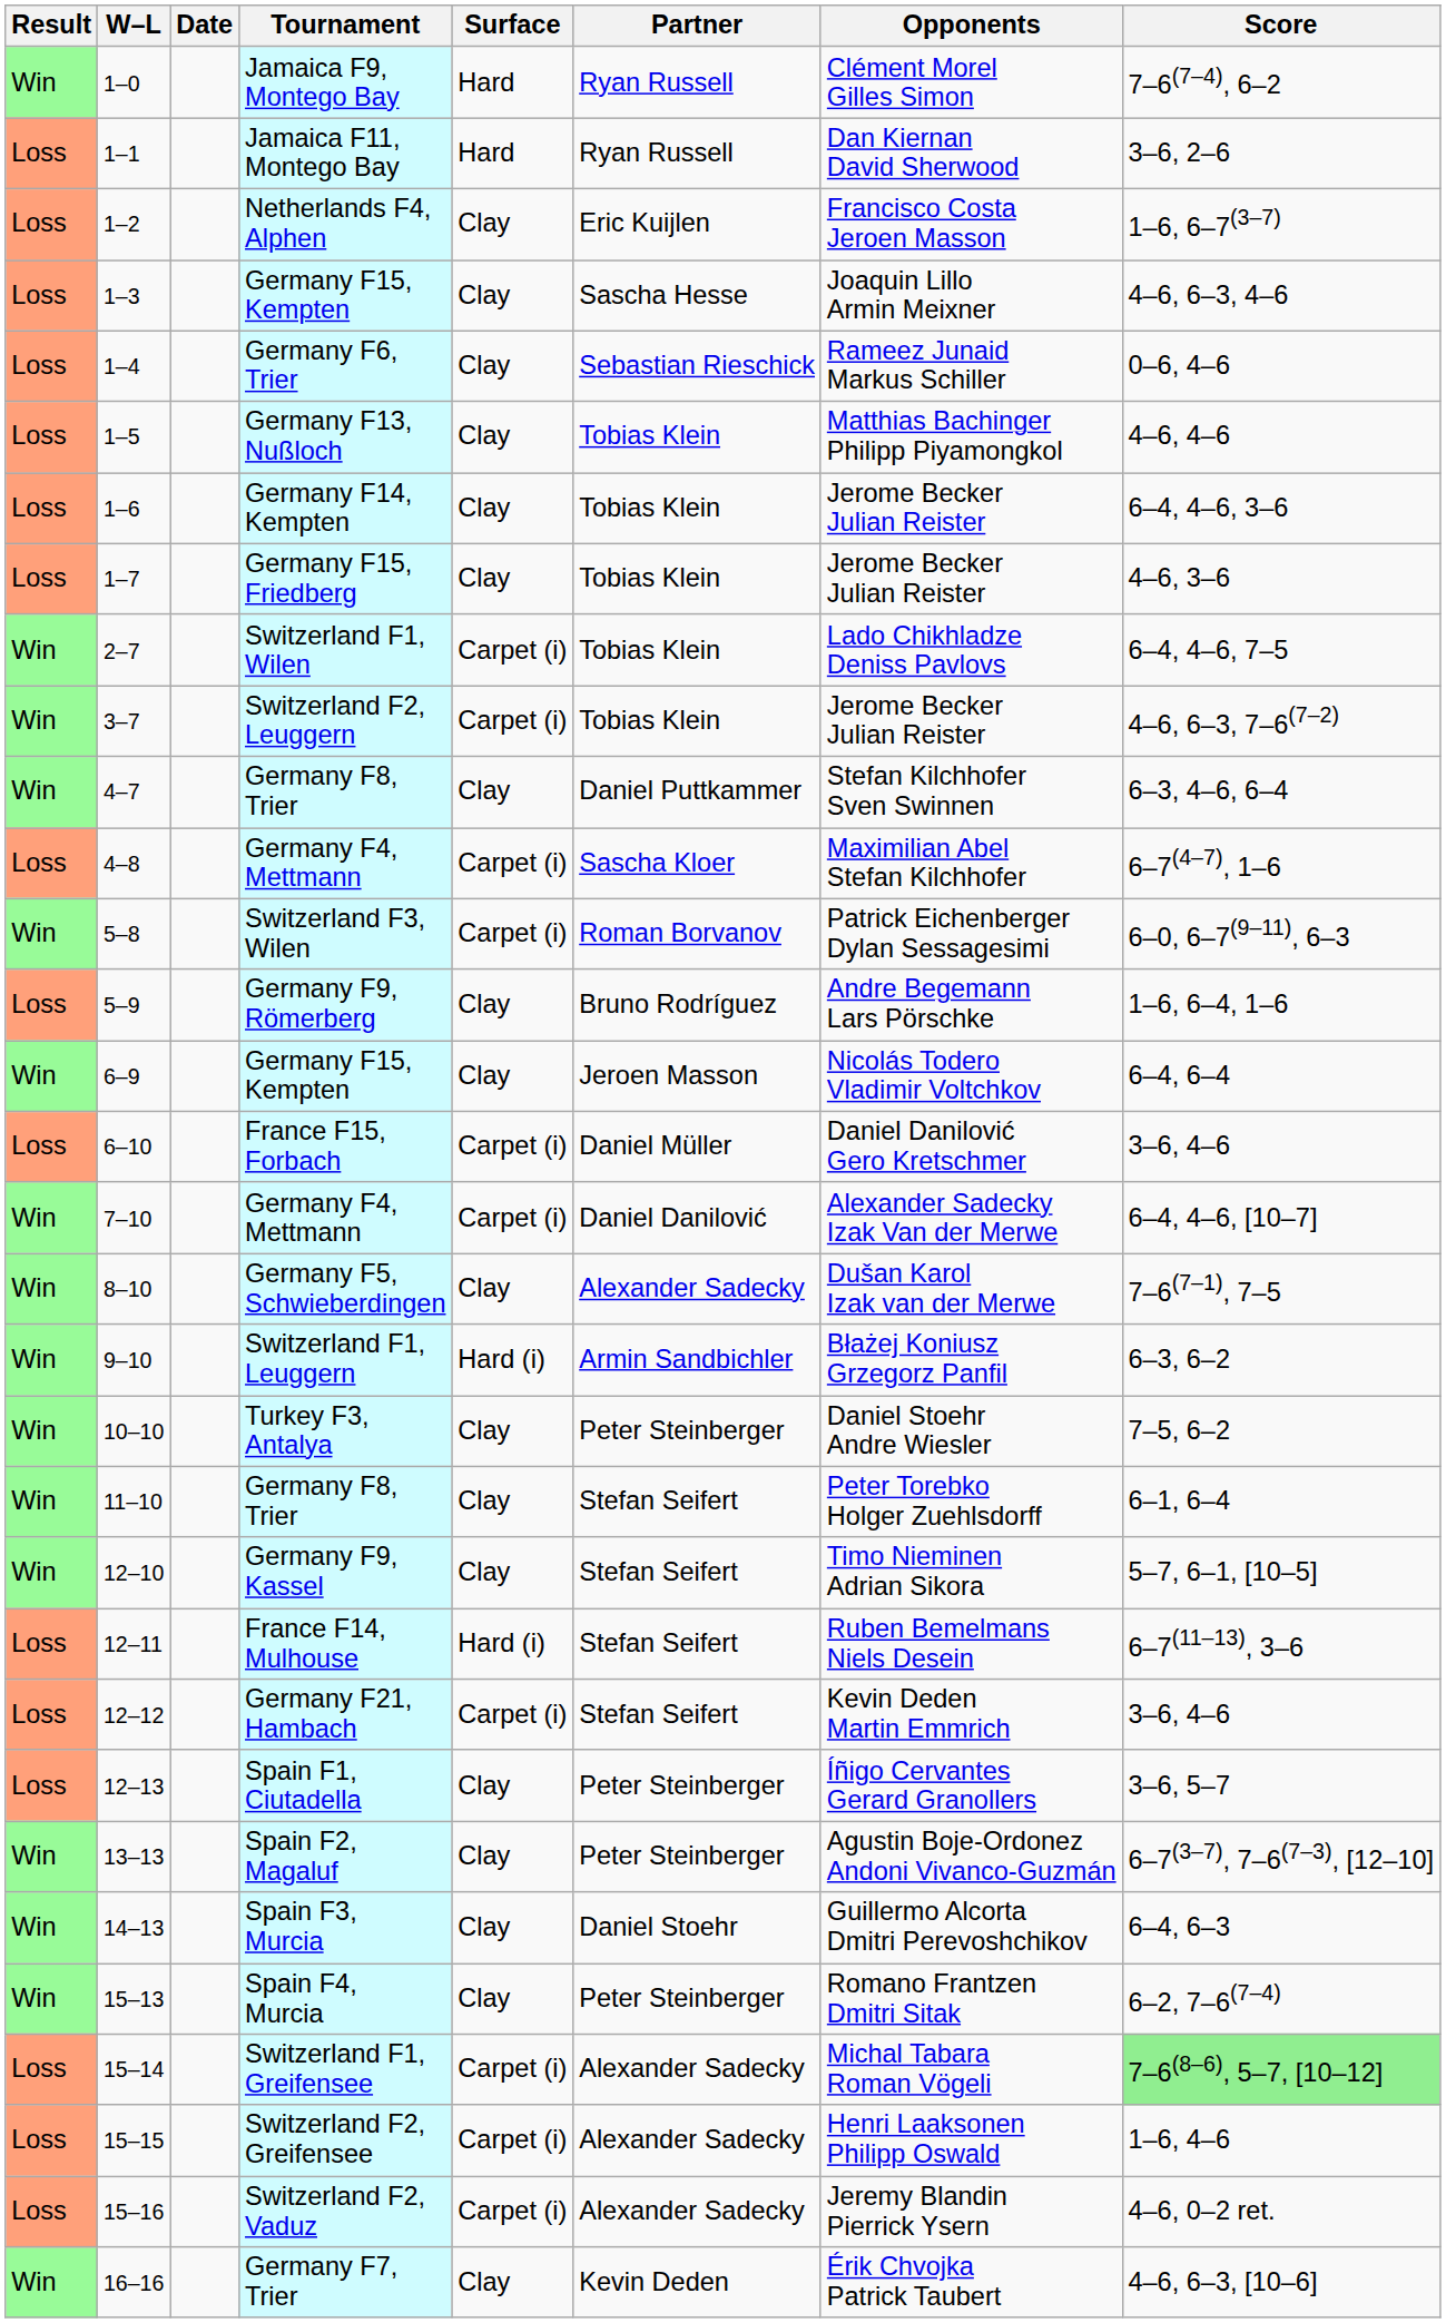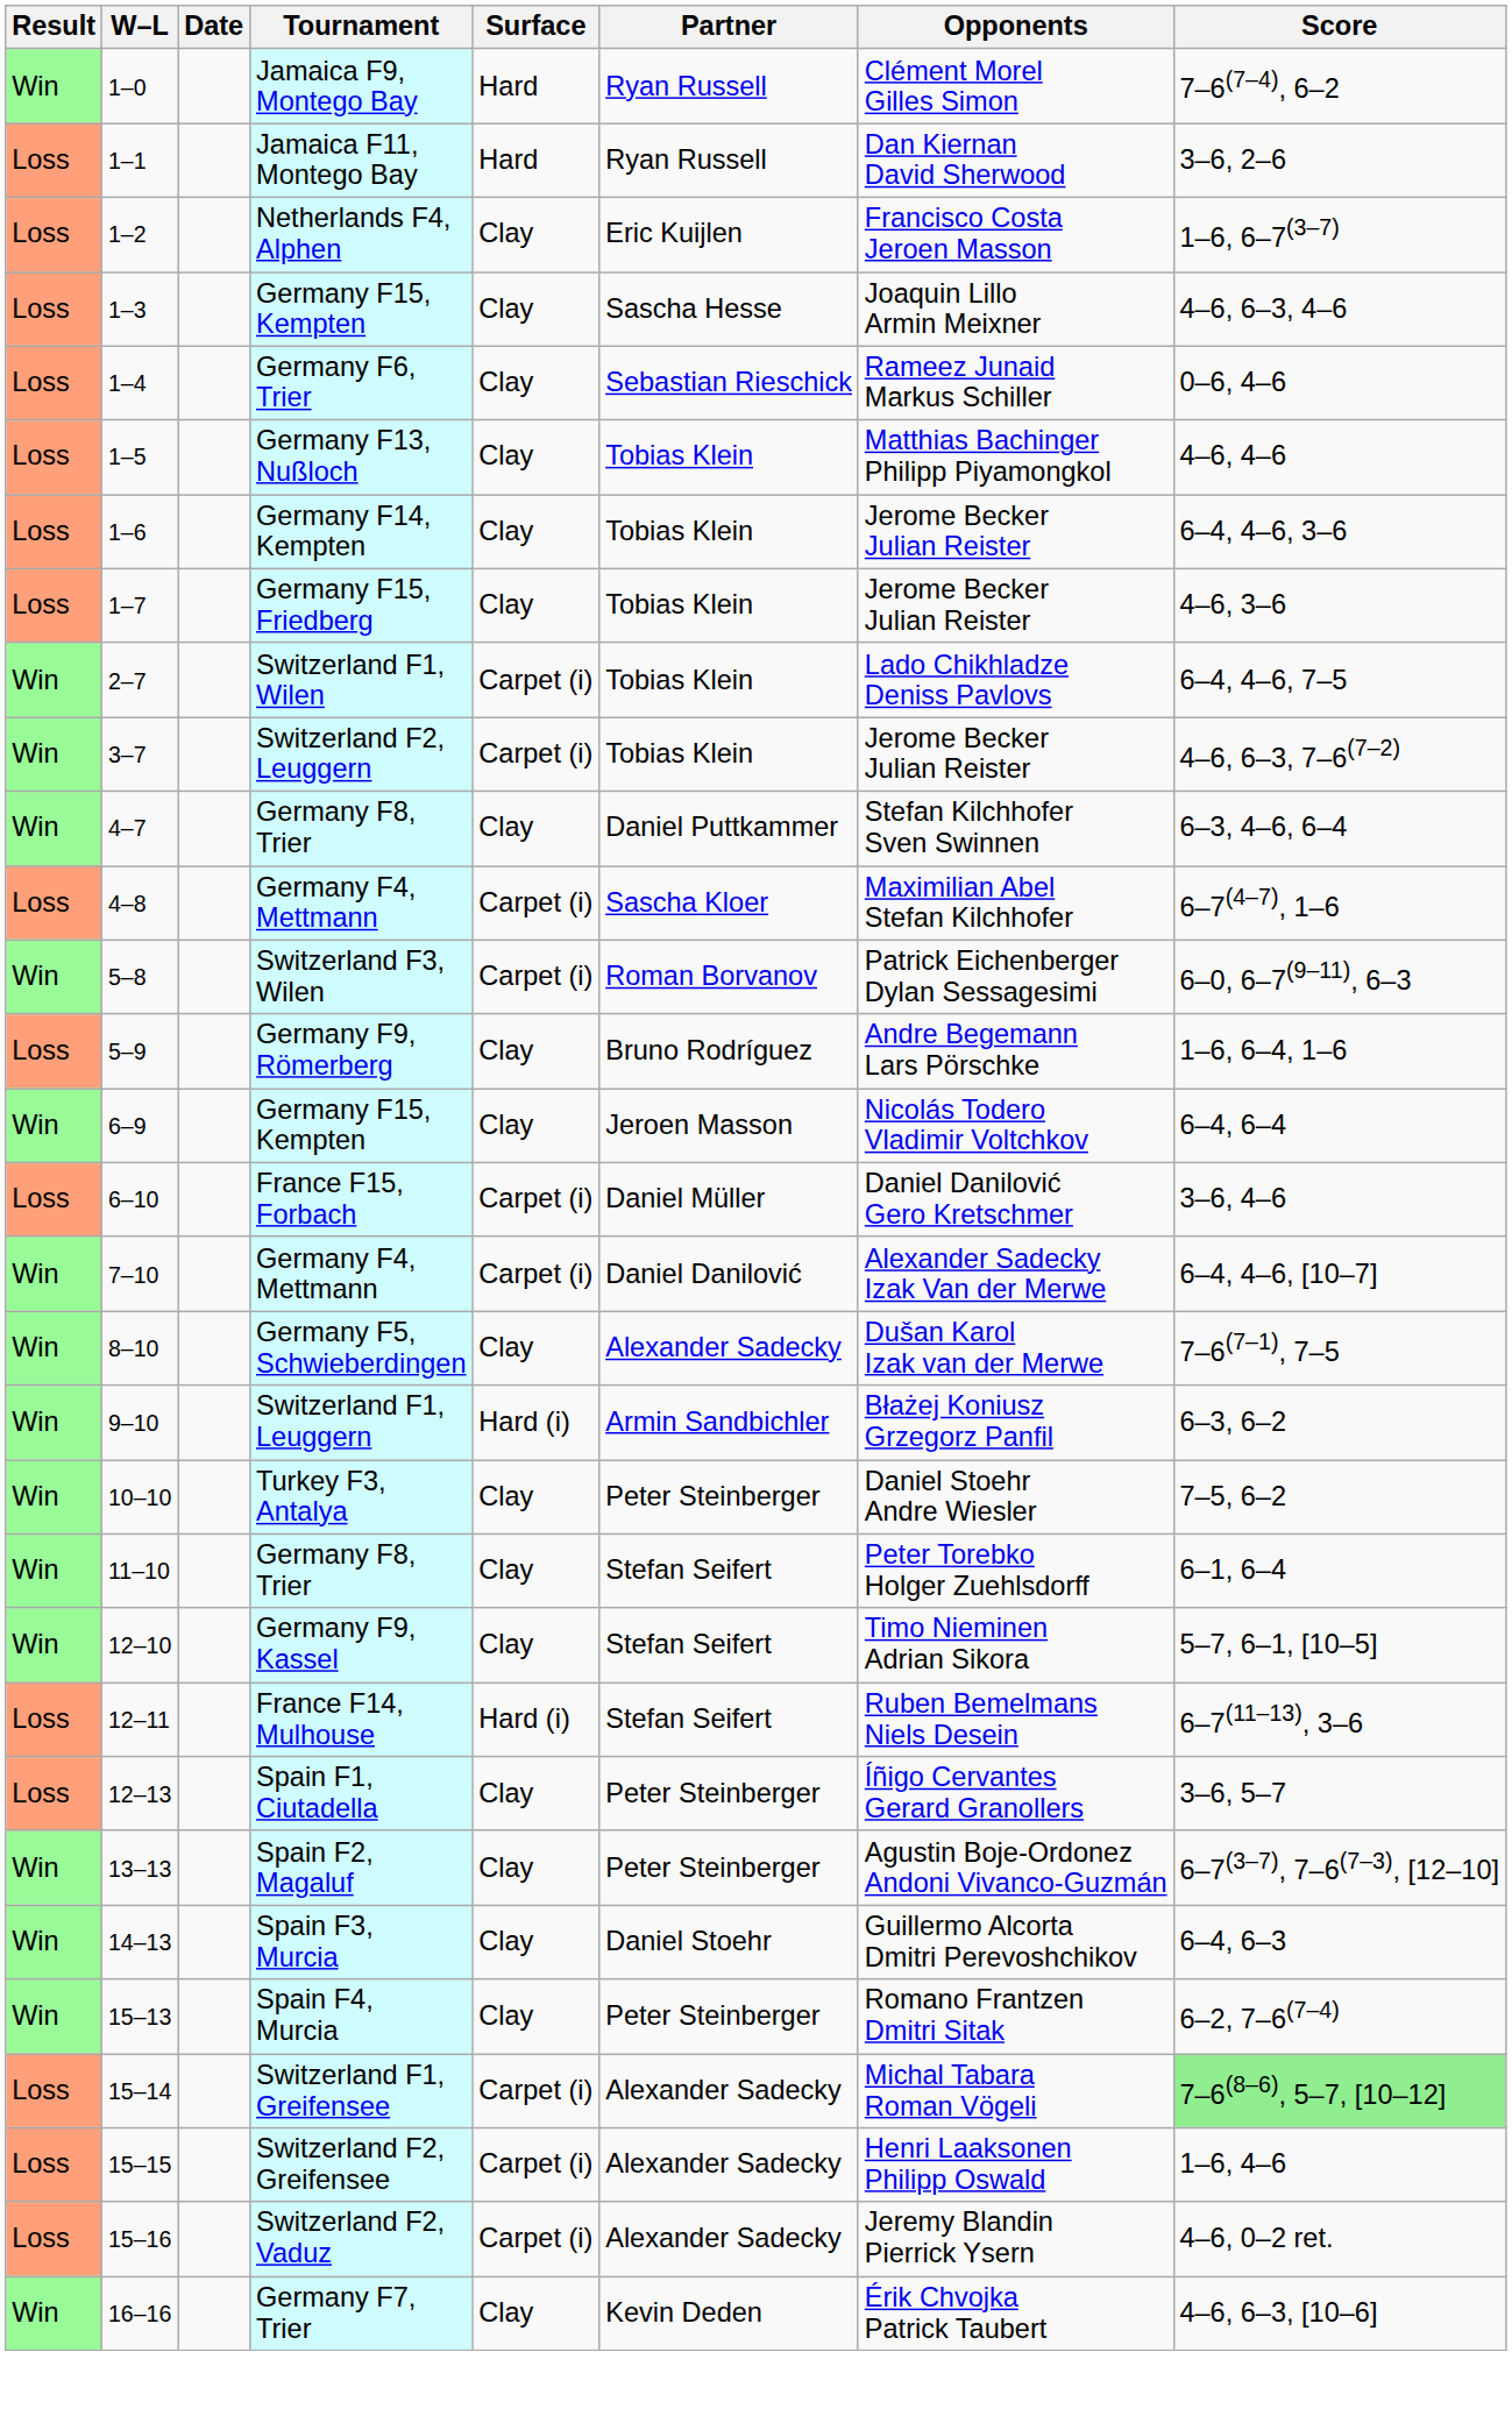- row: Loss | 12–12 | Germany F21, Hambach | Carpet (i) | Stefan Seifert | Kevin Deden Martin Emmrich | 3–6, 4–6
